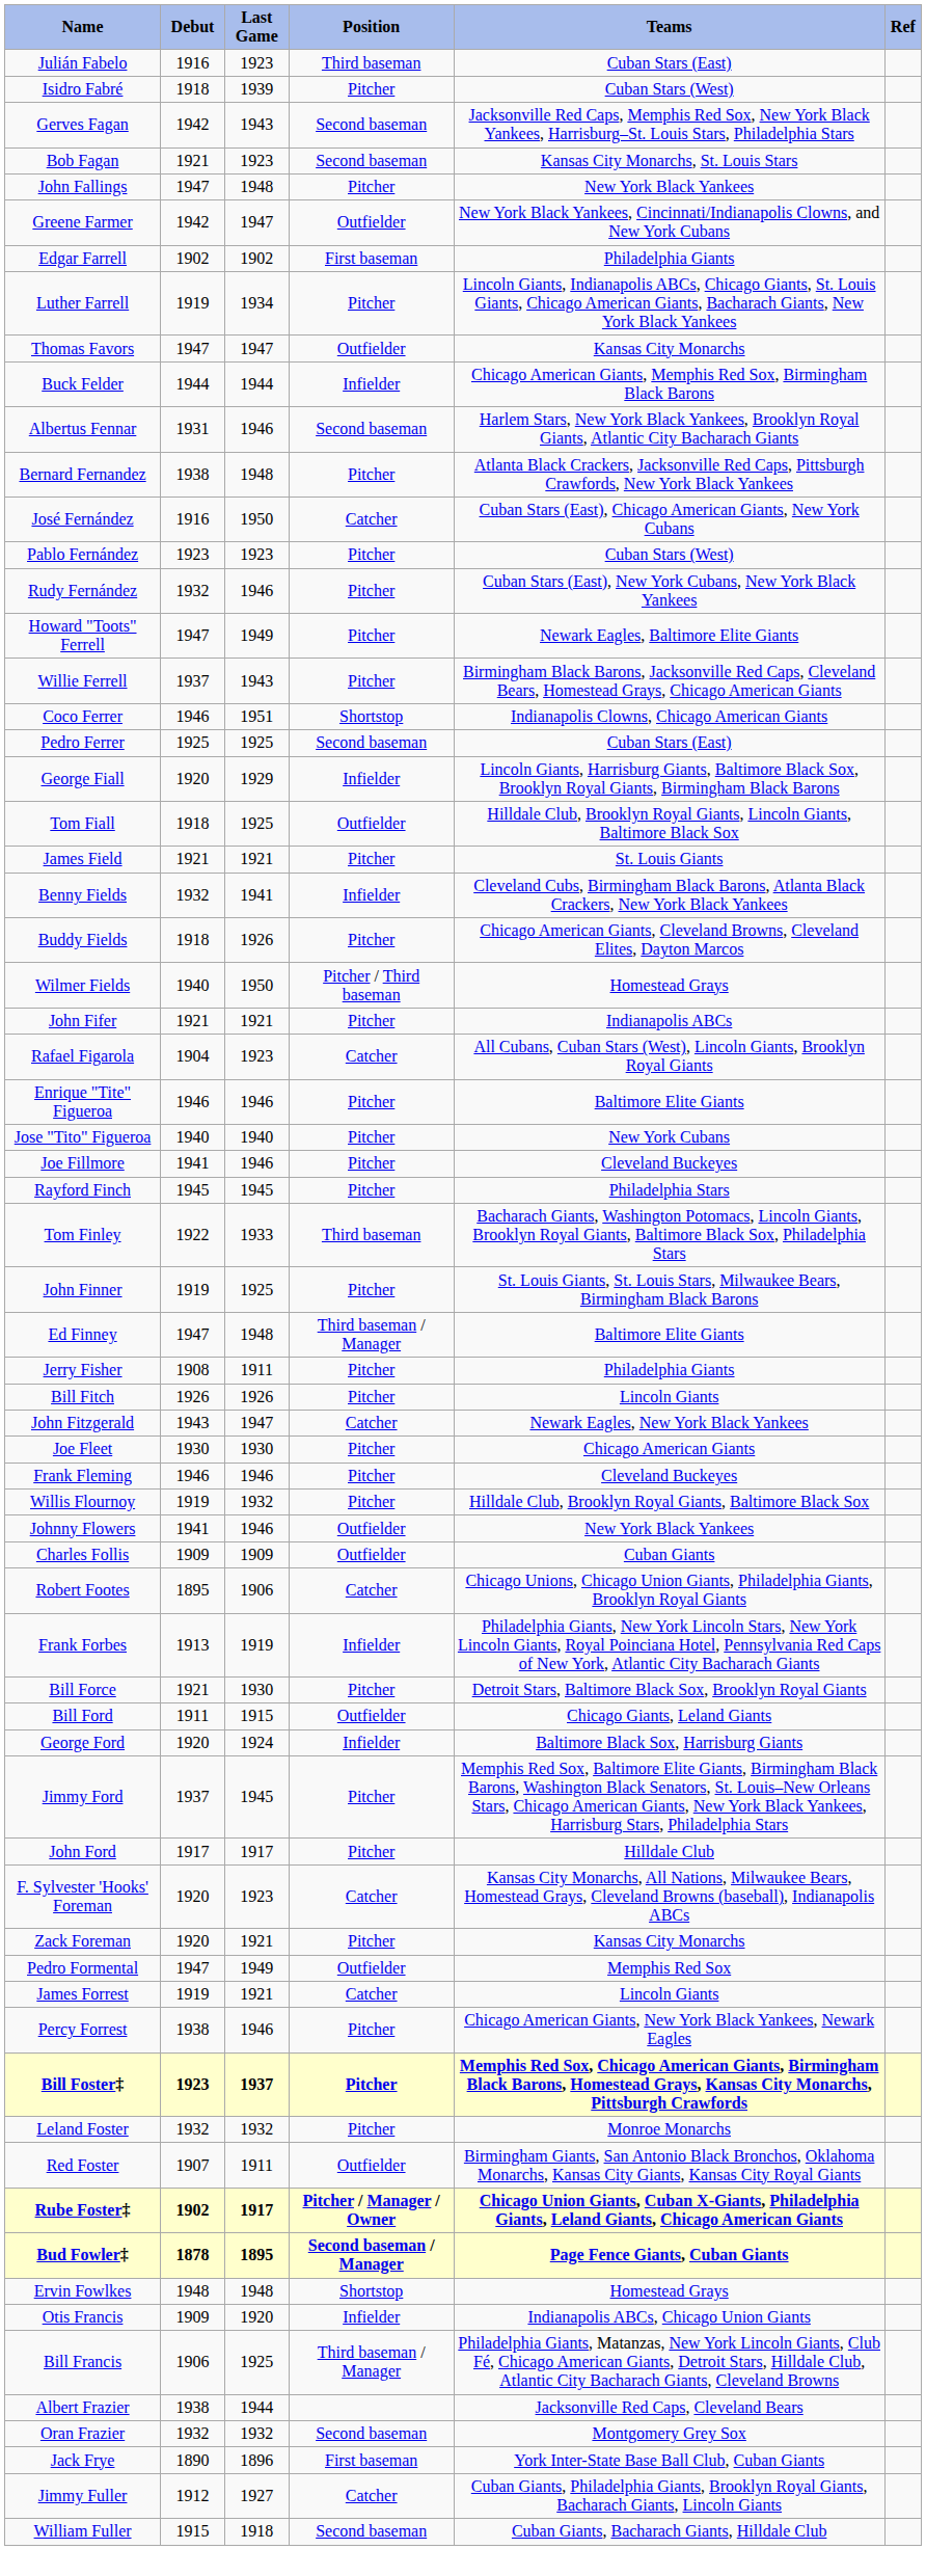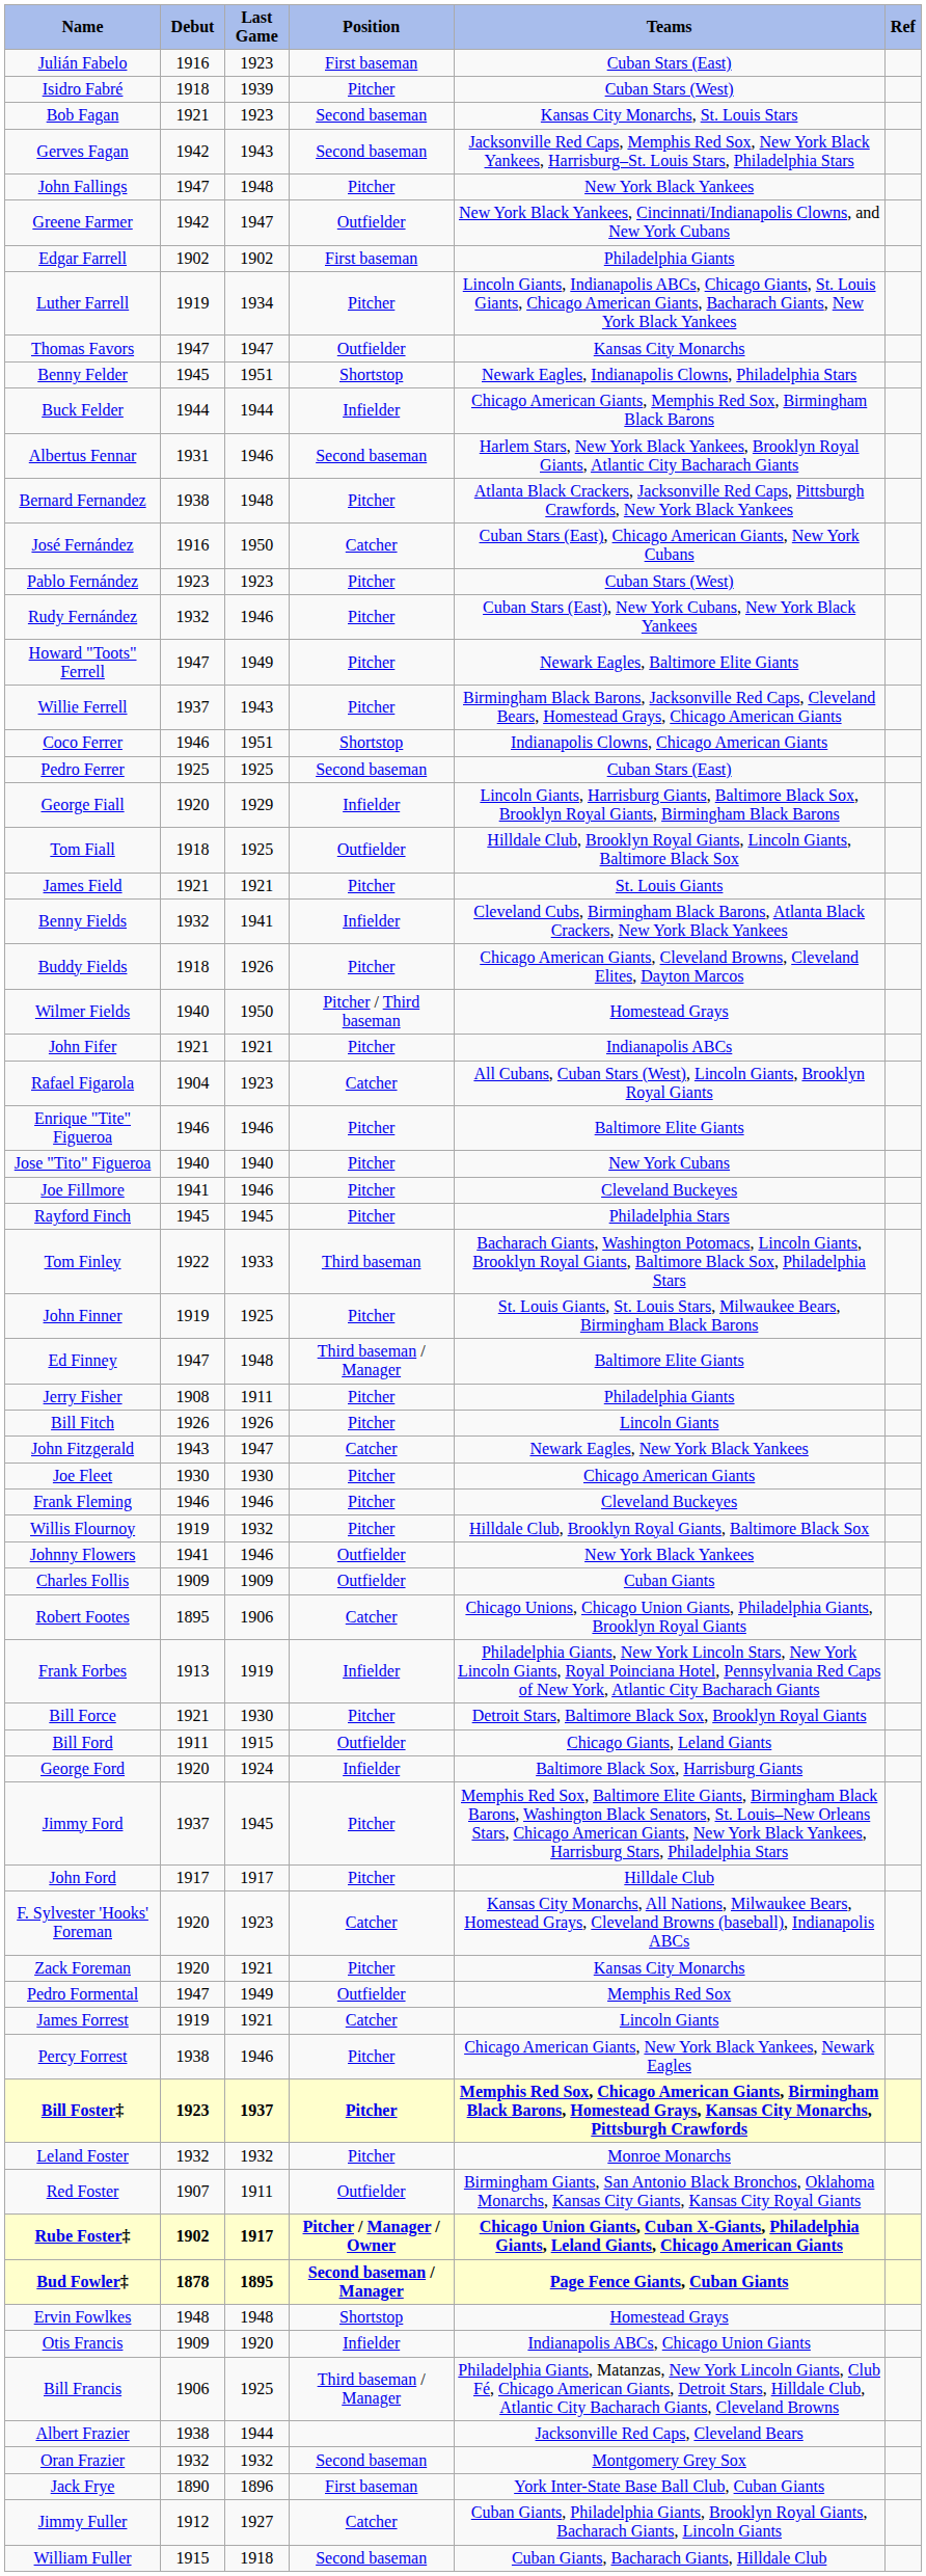Julián Fabelo | Position: Third baseman -> First baseman
rows swapped: Bob Fagan <-> Gerves Fagan
+ row: Benny Felder | 1945 | 1951 | Shortstop | Newark Eagles, Indianapolis Clowns, Philadelphia Stars
